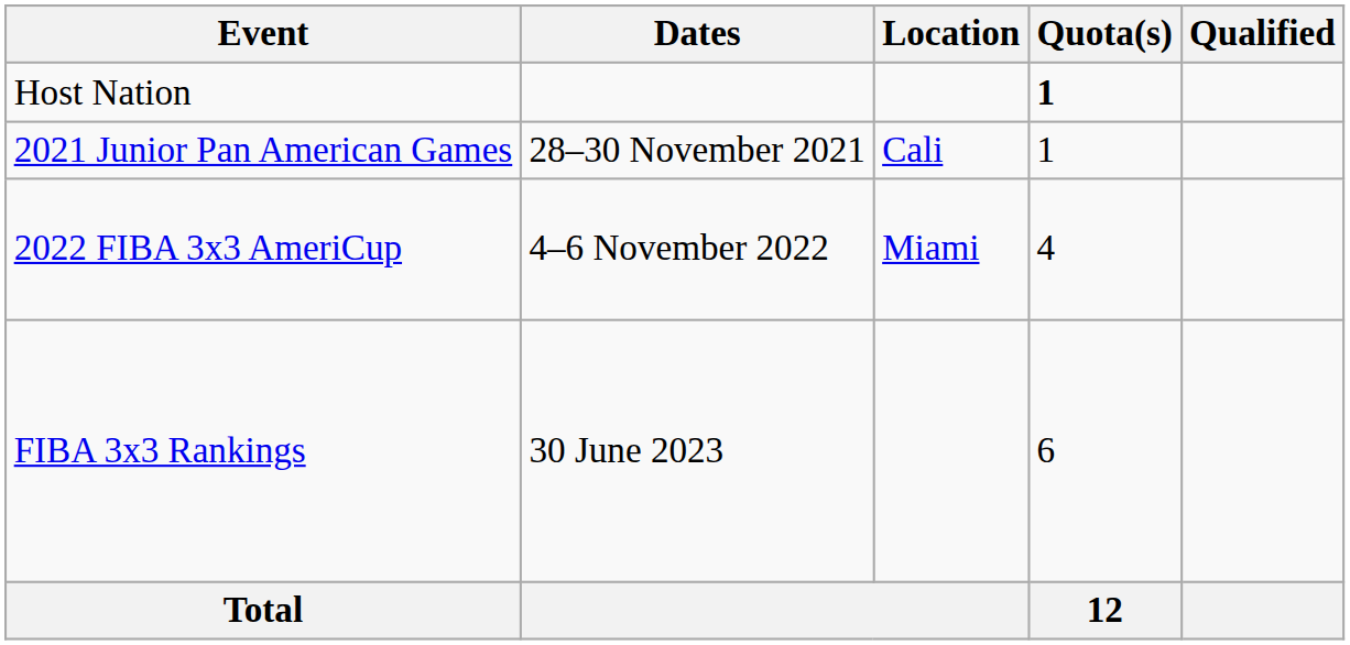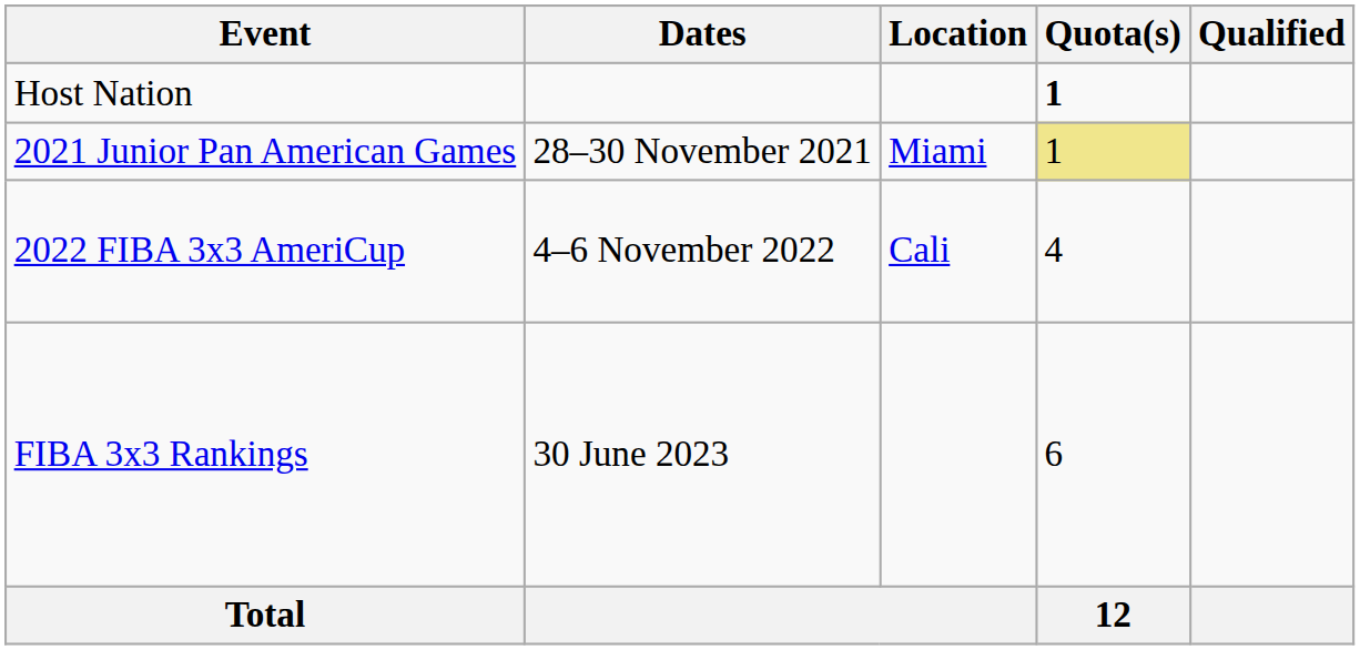2021 Junior Pan American Games | Location: Cali -> Miami
2021 Junior Pan American Games | Quota(s): no background -> khaki background
2022 FIBA 3x3 AmeriCup | Location: Miami -> Cali
